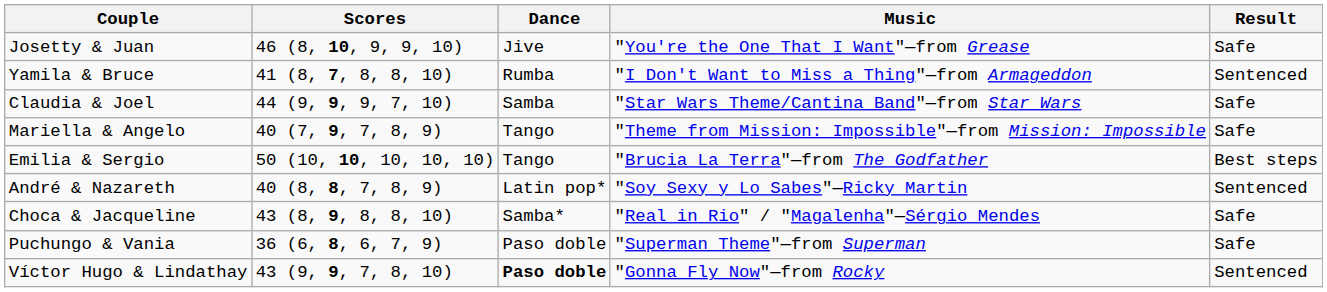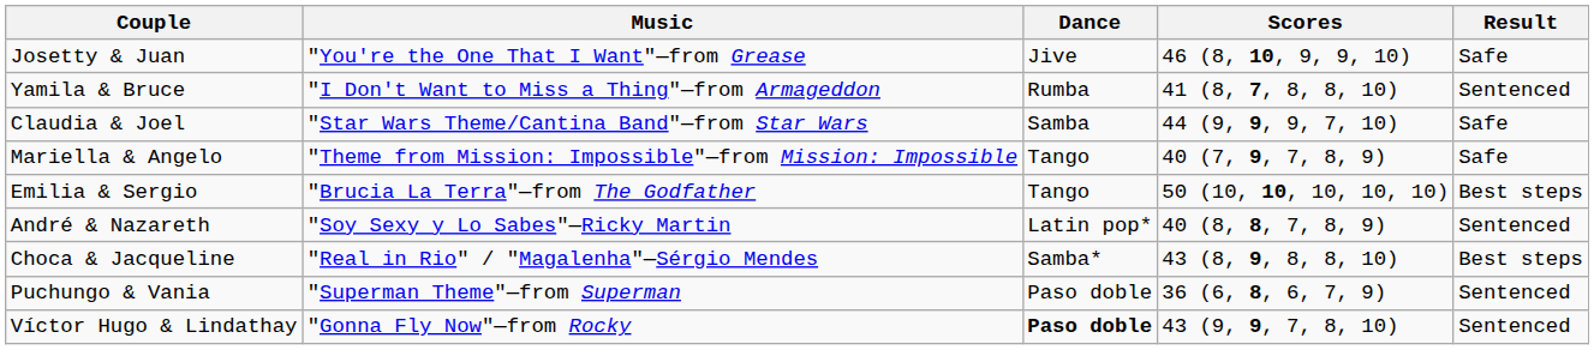columns swapped: Scores <-> Music
Choca & Jacqueline | Result: Safe -> Best steps
Puchungo & Vania | Result: Safe -> Sentenced
